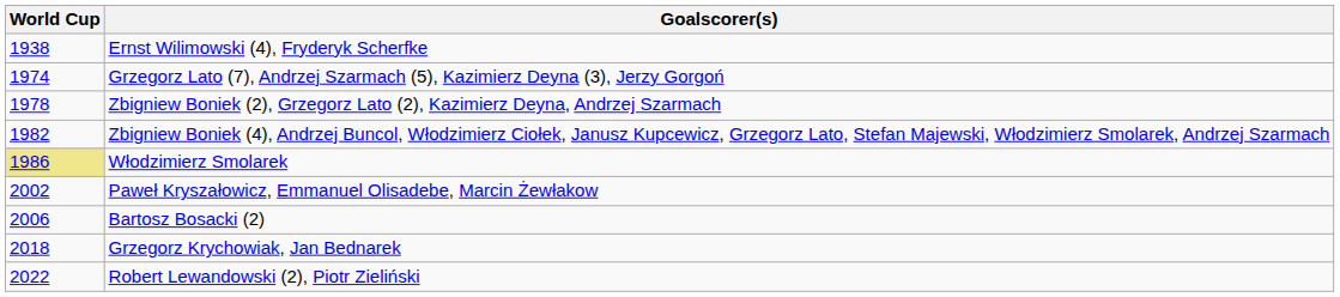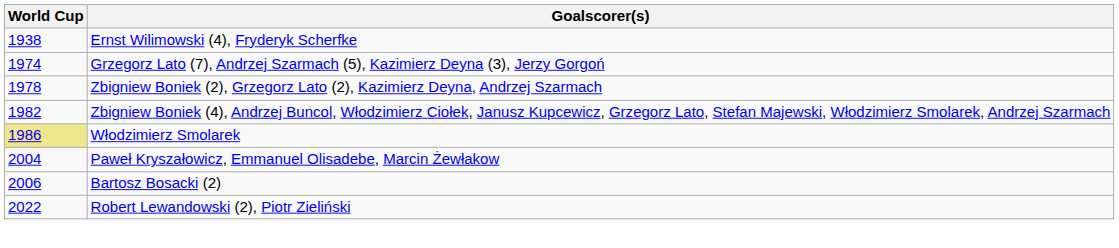Paweł Kryszałowicz, Emmanuel Olisadebe, Marcin Żewłakow | World Cup: 2002 -> 2004
- row: 2018 | Grzegorz Krychowiak, Jan Bednarek
